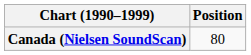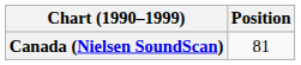Canada (Nielsen SoundScan) | Position: 80 -> 81
